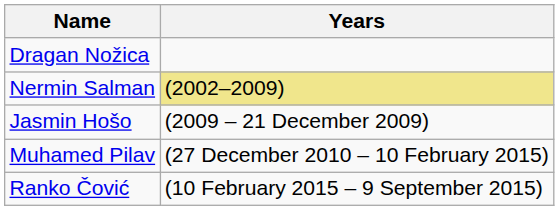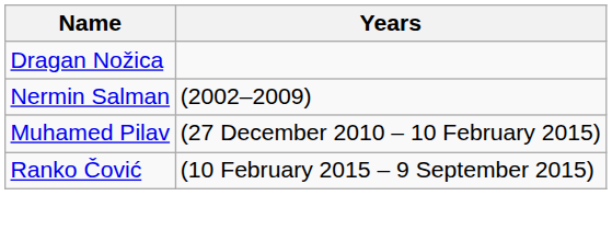Nermin Salman | Years: khaki background -> no background
- row: Jasmin Hošo | (2009 – 21 December 2009)
